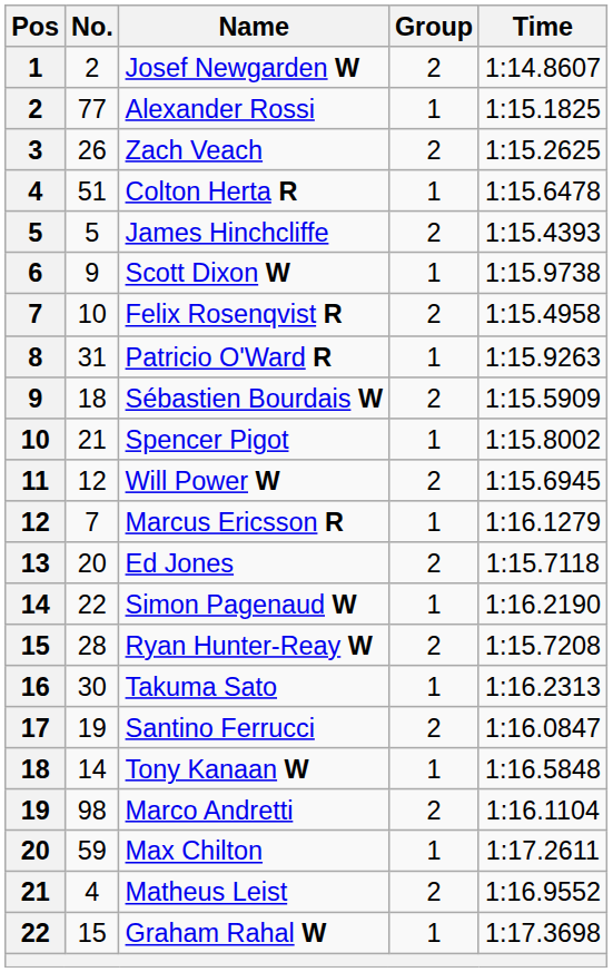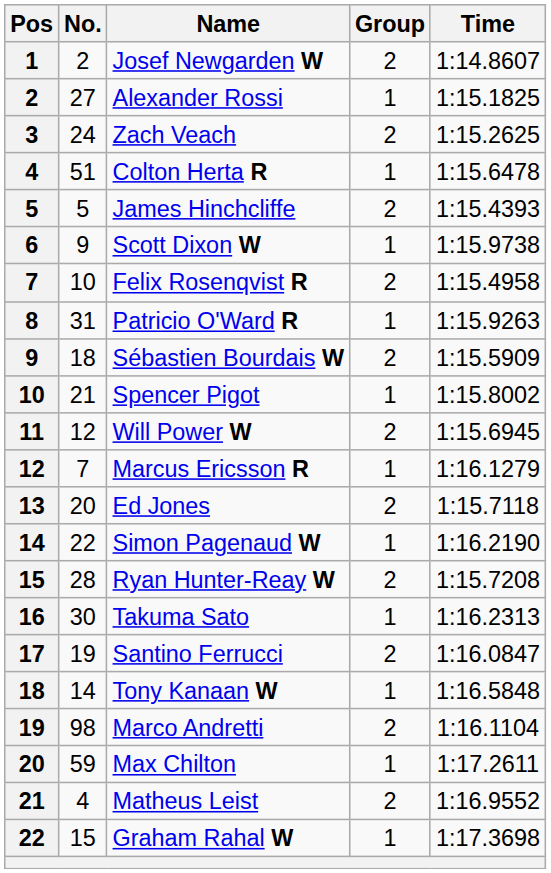Alexander Rossi | No.: 77 -> 27
Zach Veach | No.: 26 -> 24
